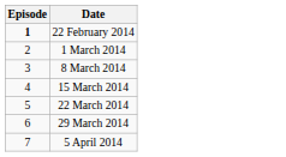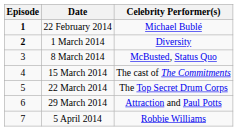+ column: Celebrity Performer(s) | Michael Bublé | Diversity | McBusted, Status Quo | The cast of The Commitments | The Top Secret Drum Corps | Attraction and Paul Potts | Robbie Williams
1 March 2014 | Episode: normal -> bold
